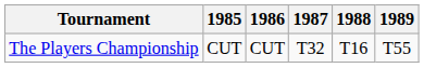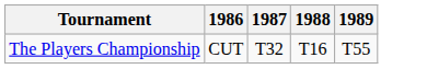- column: 1985 | CUT
